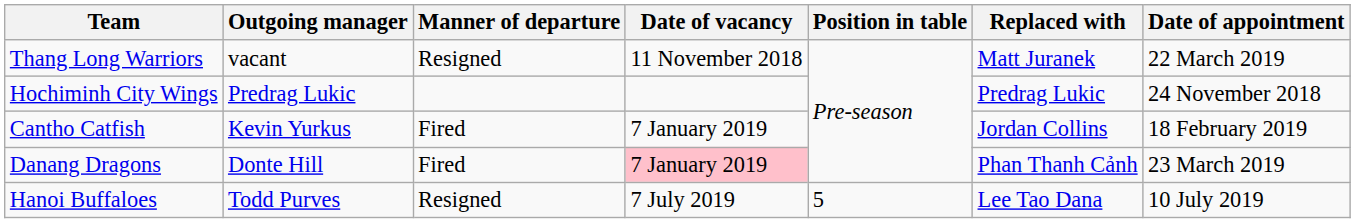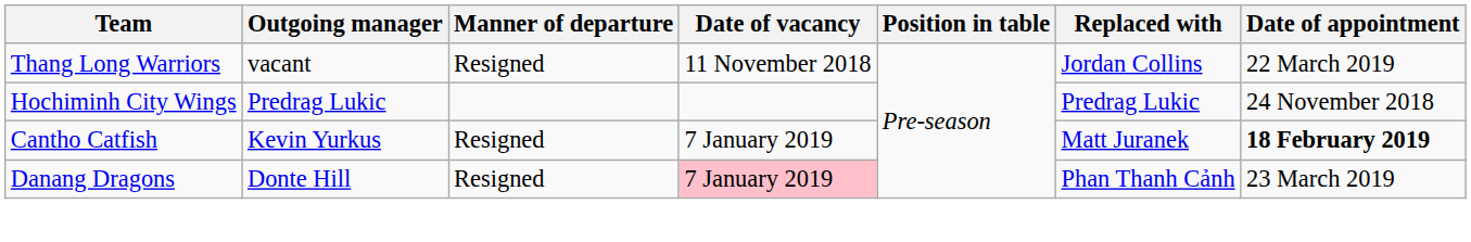Thang Long Warriors | Replaced with: Matt Juranek -> Jordan Collins
Cantho Catfish | Manner of departure: Fired -> Resigned
Cantho Catfish | Replaced with: Jordan Collins -> Matt Juranek
Cantho Catfish | Date of appointment: normal -> bold
Danang Dragons | Manner of departure: Fired -> Resigned
- row: Hanoi Buffaloes | Todd Purves | Resigned | 7 July 2019 | 5 | Lee Tao Dana | 10 July 2019
